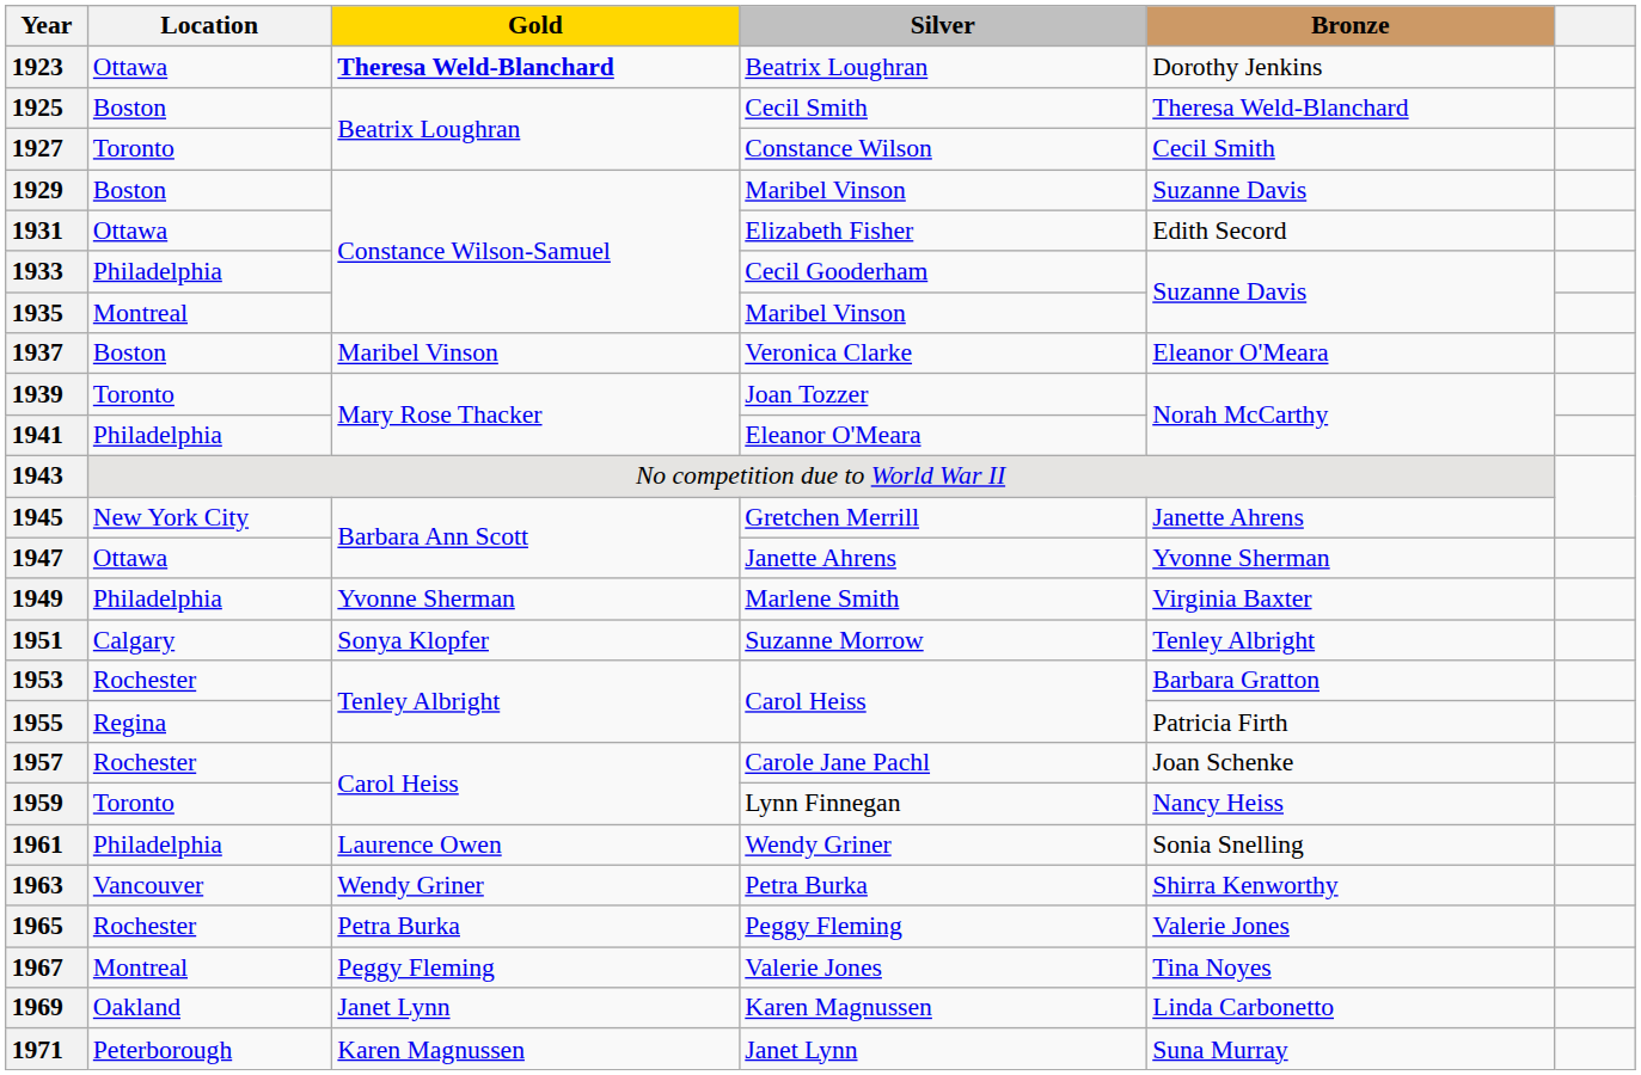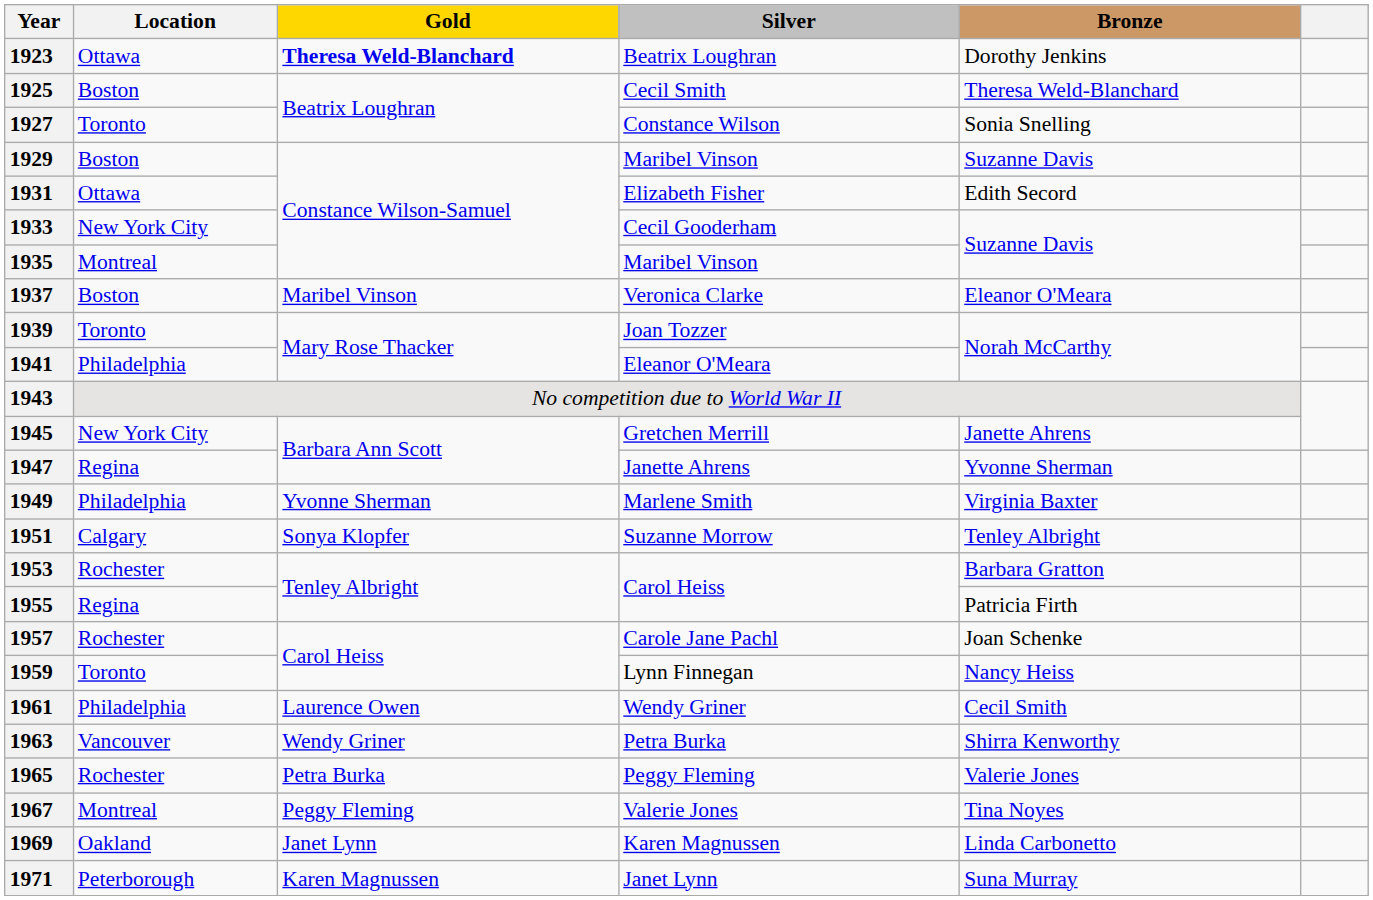1927 | Bronze: Cecil Smith -> Sonia Snelling
1933 | Location: Philadelphia -> New York City
1947 | Location: Ottawa -> Regina
1961 | Bronze: Sonia Snelling -> Cecil Smith
